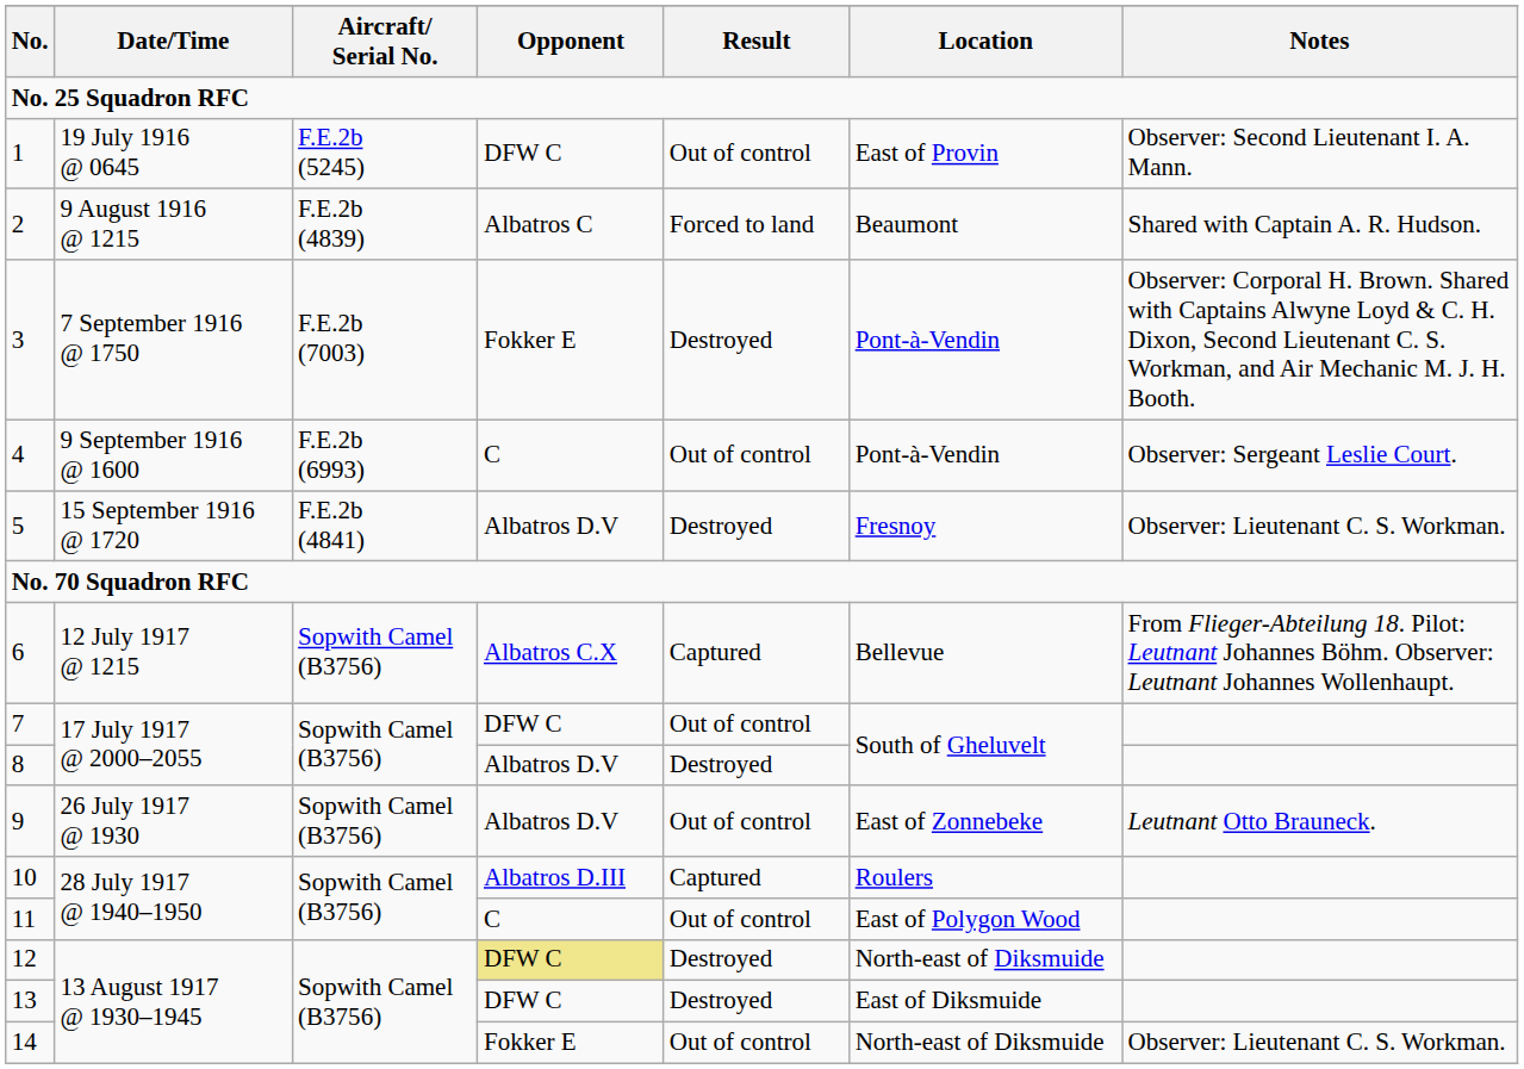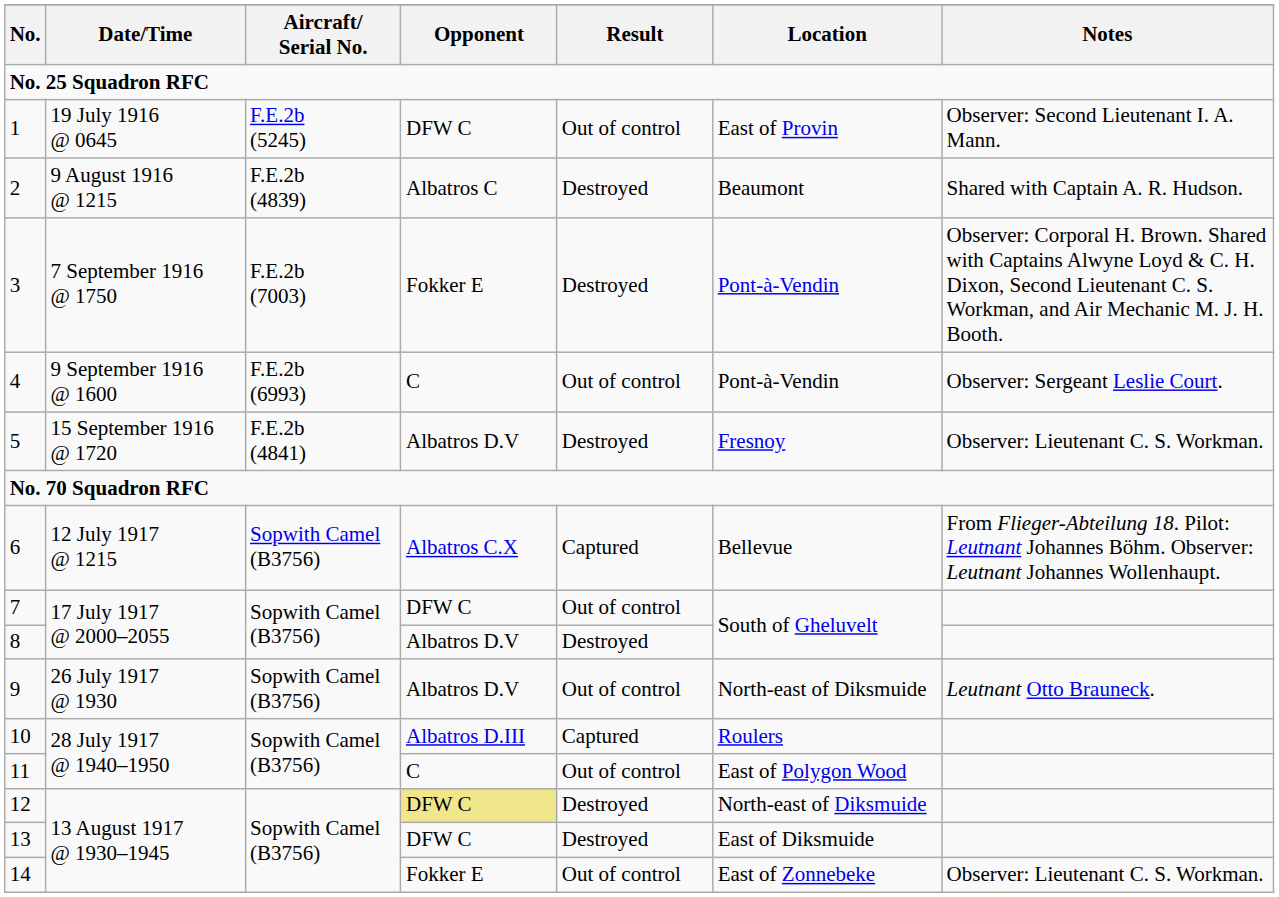2 | Result: Forced to land -> Destroyed
9 | Location: East of Zonnebeke -> North-east of Diksmuide
14 | Location: North-east of Diksmuide -> East of Zonnebeke
